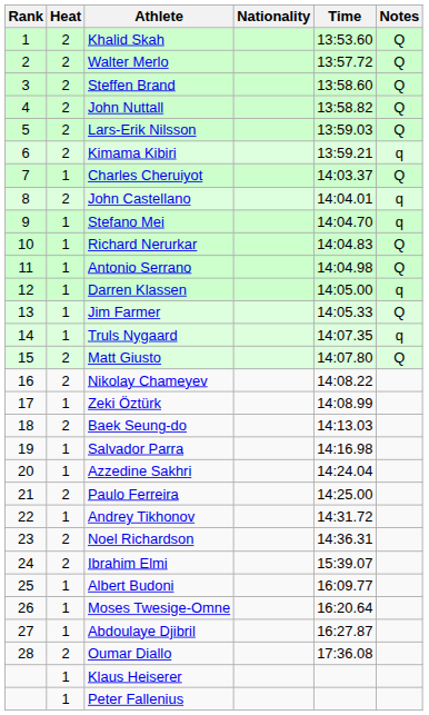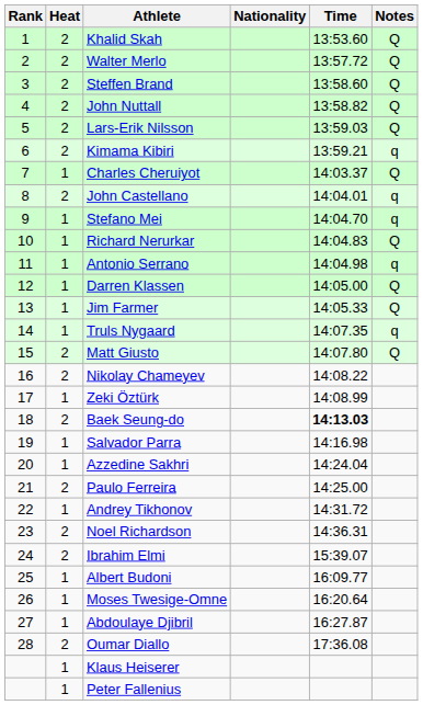Antonio Serrano | Notes: Q -> q
Darren Klassen | Notes: q -> Q
Baek Seung-do | Time: normal -> bold
